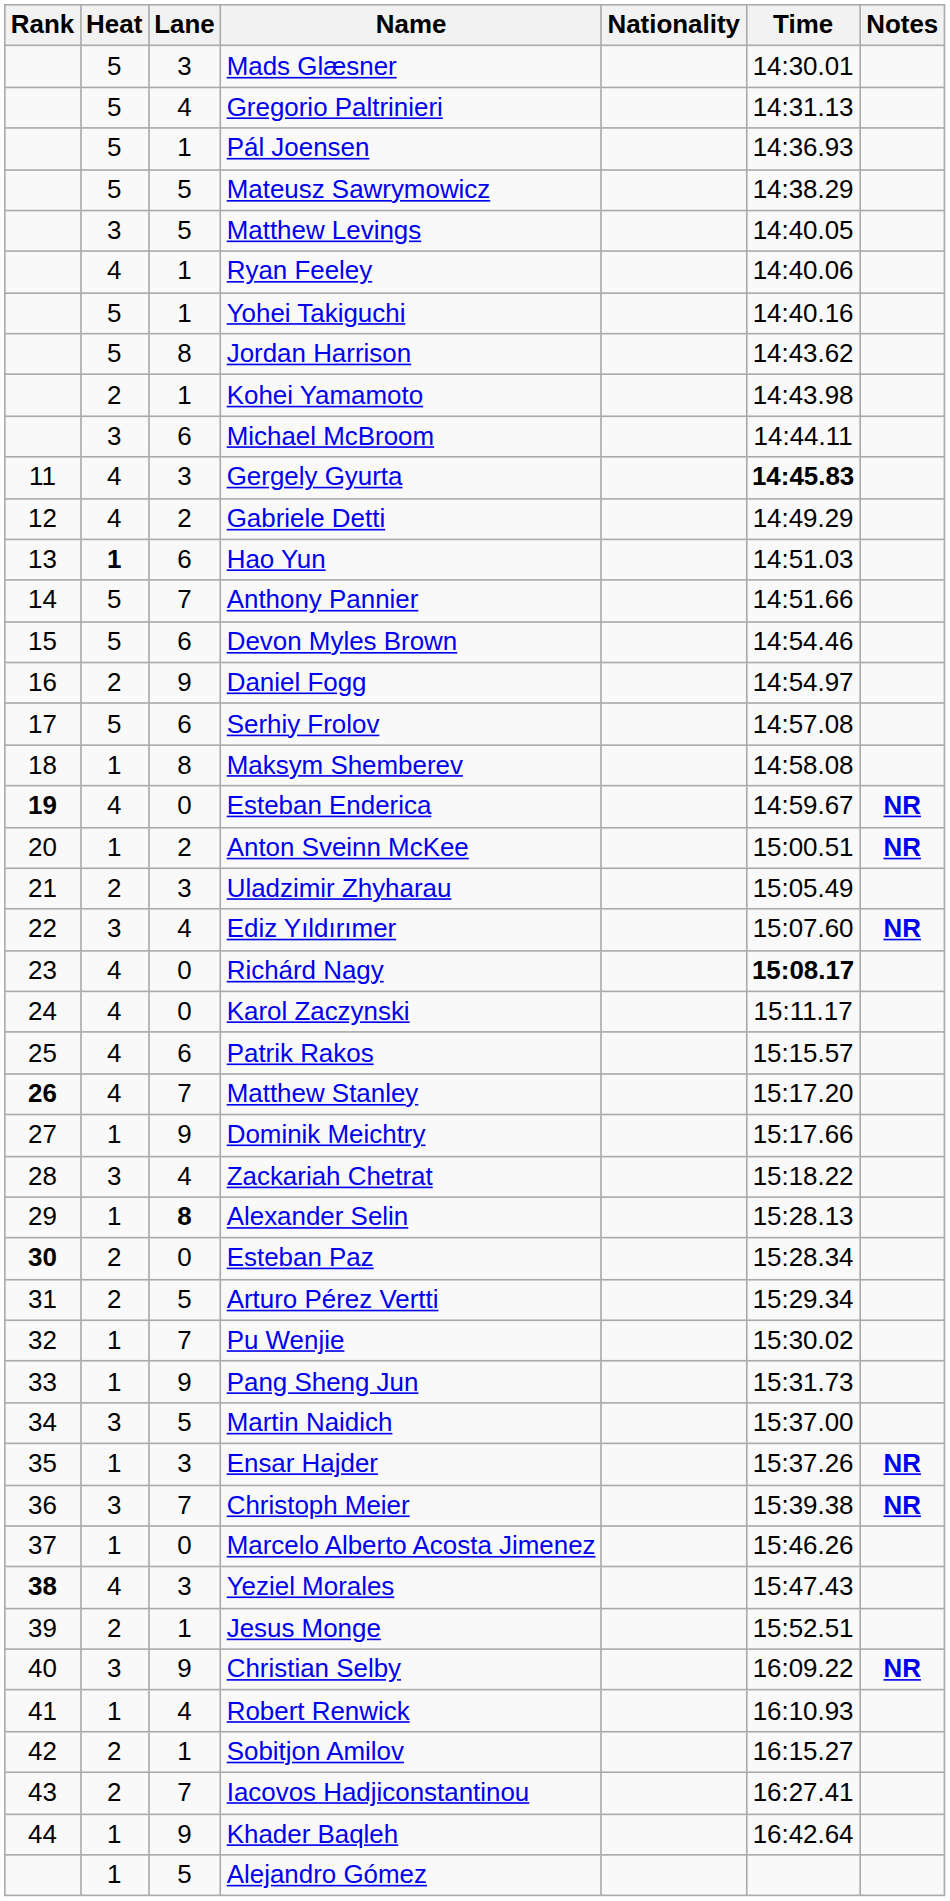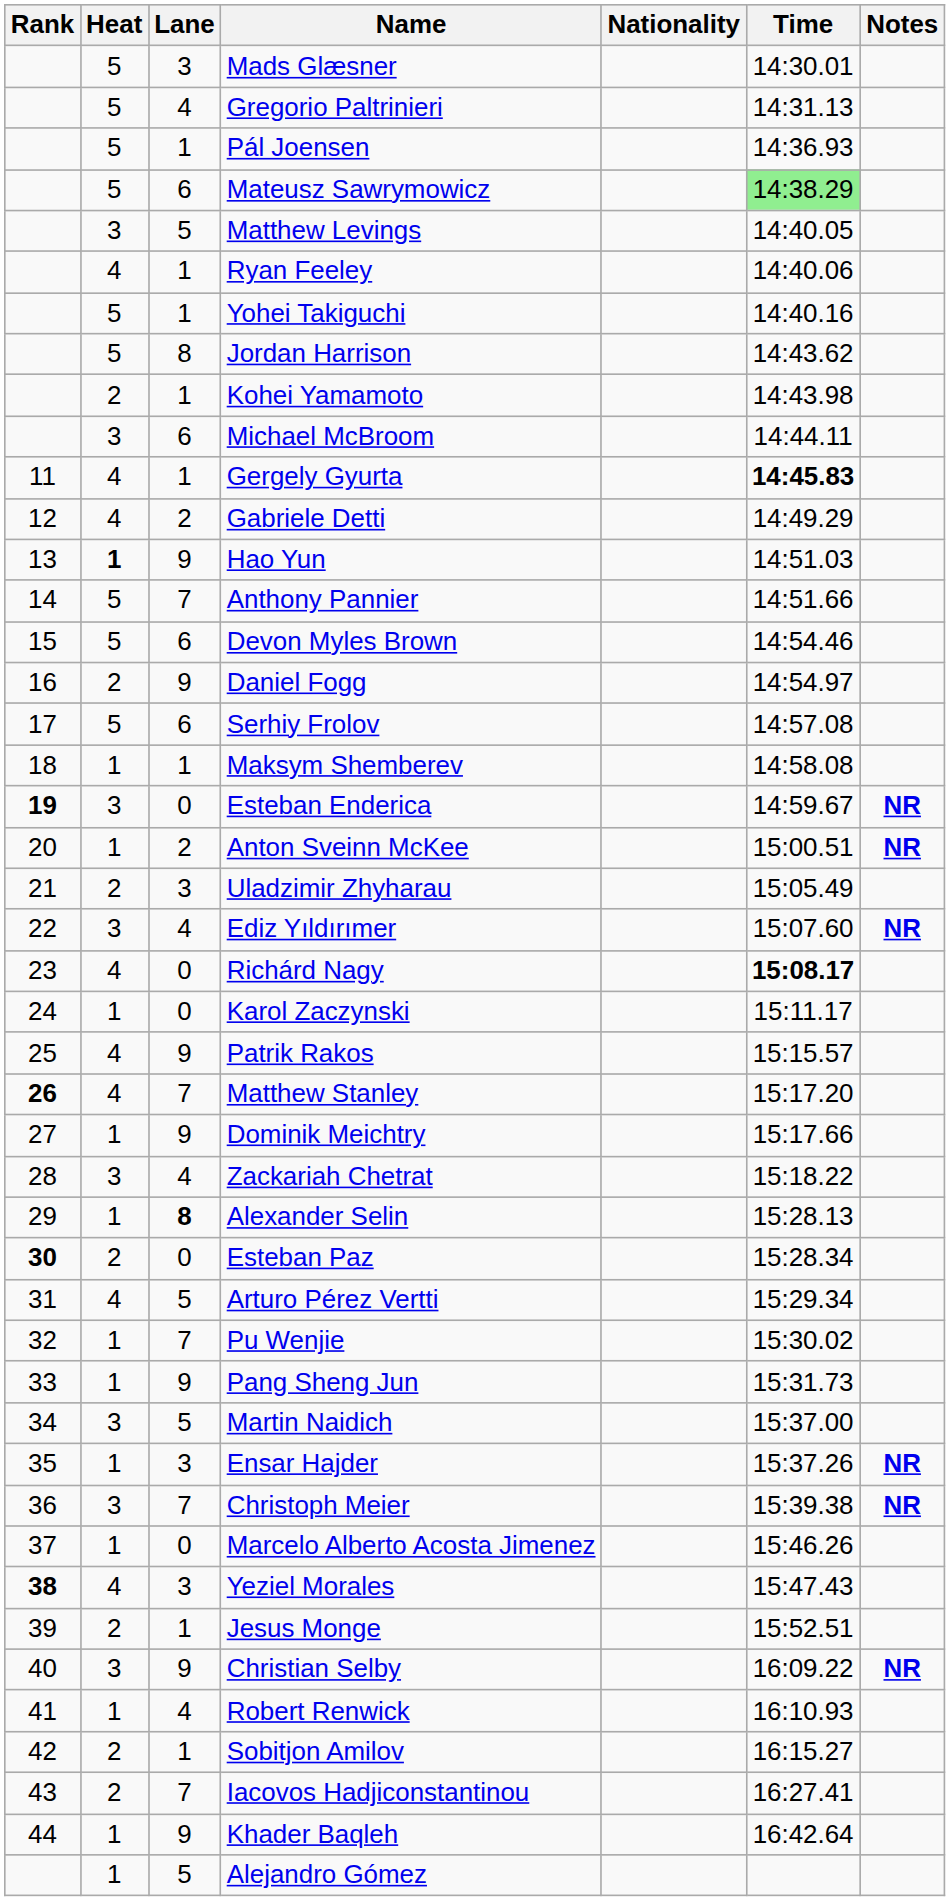Mateusz Sawrymowicz | Lane: 5 -> 6
Mateusz Sawrymowicz | Time: no background -> lightgreen background
Gergely Gyurta | Lane: 3 -> 1
Hao Yun | Lane: 6 -> 9
Maksym Shemberev | Lane: 8 -> 1
Esteban Enderica | Heat: 4 -> 3
Karol Zaczynski | Heat: 4 -> 1
Patrik Rakos | Lane: 6 -> 9
Arturo Pérez Vertti | Heat: 2 -> 4
